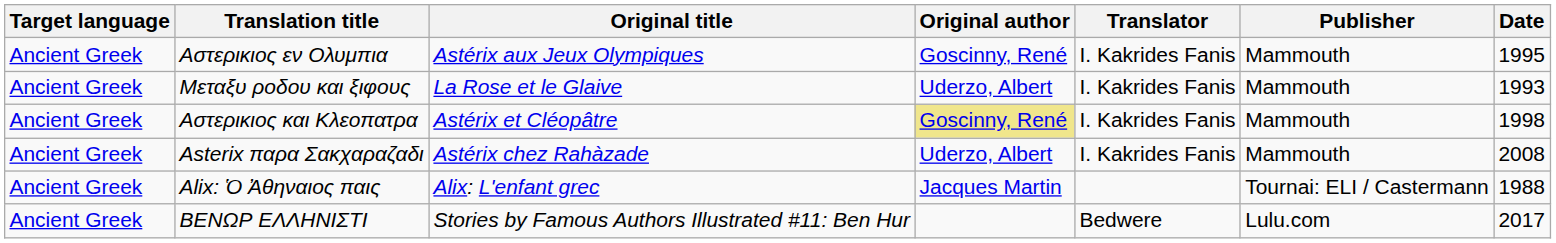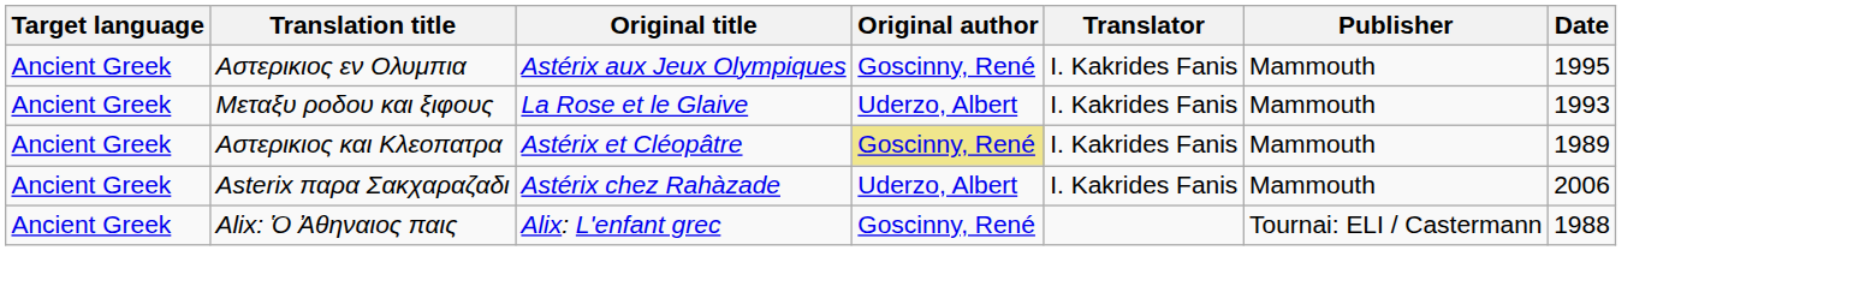Αστερικιος και Κλεοπατρα | Date: 1998 -> 1989
Asterix παρα Σακχαραζαδι | Date: 2008 -> 2006
Alix: Ὁ Ἀθηναιος παις | Original author: Jacques Martin -> Goscinny, René
- row: Ancient Greek | ΒΕΝΩΡ ΕΛΛΗΝΙΣΤΙ | Stories by Famous Authors Illustrated #11: Ben Hur | Bedwere | Lulu.com | 2017
